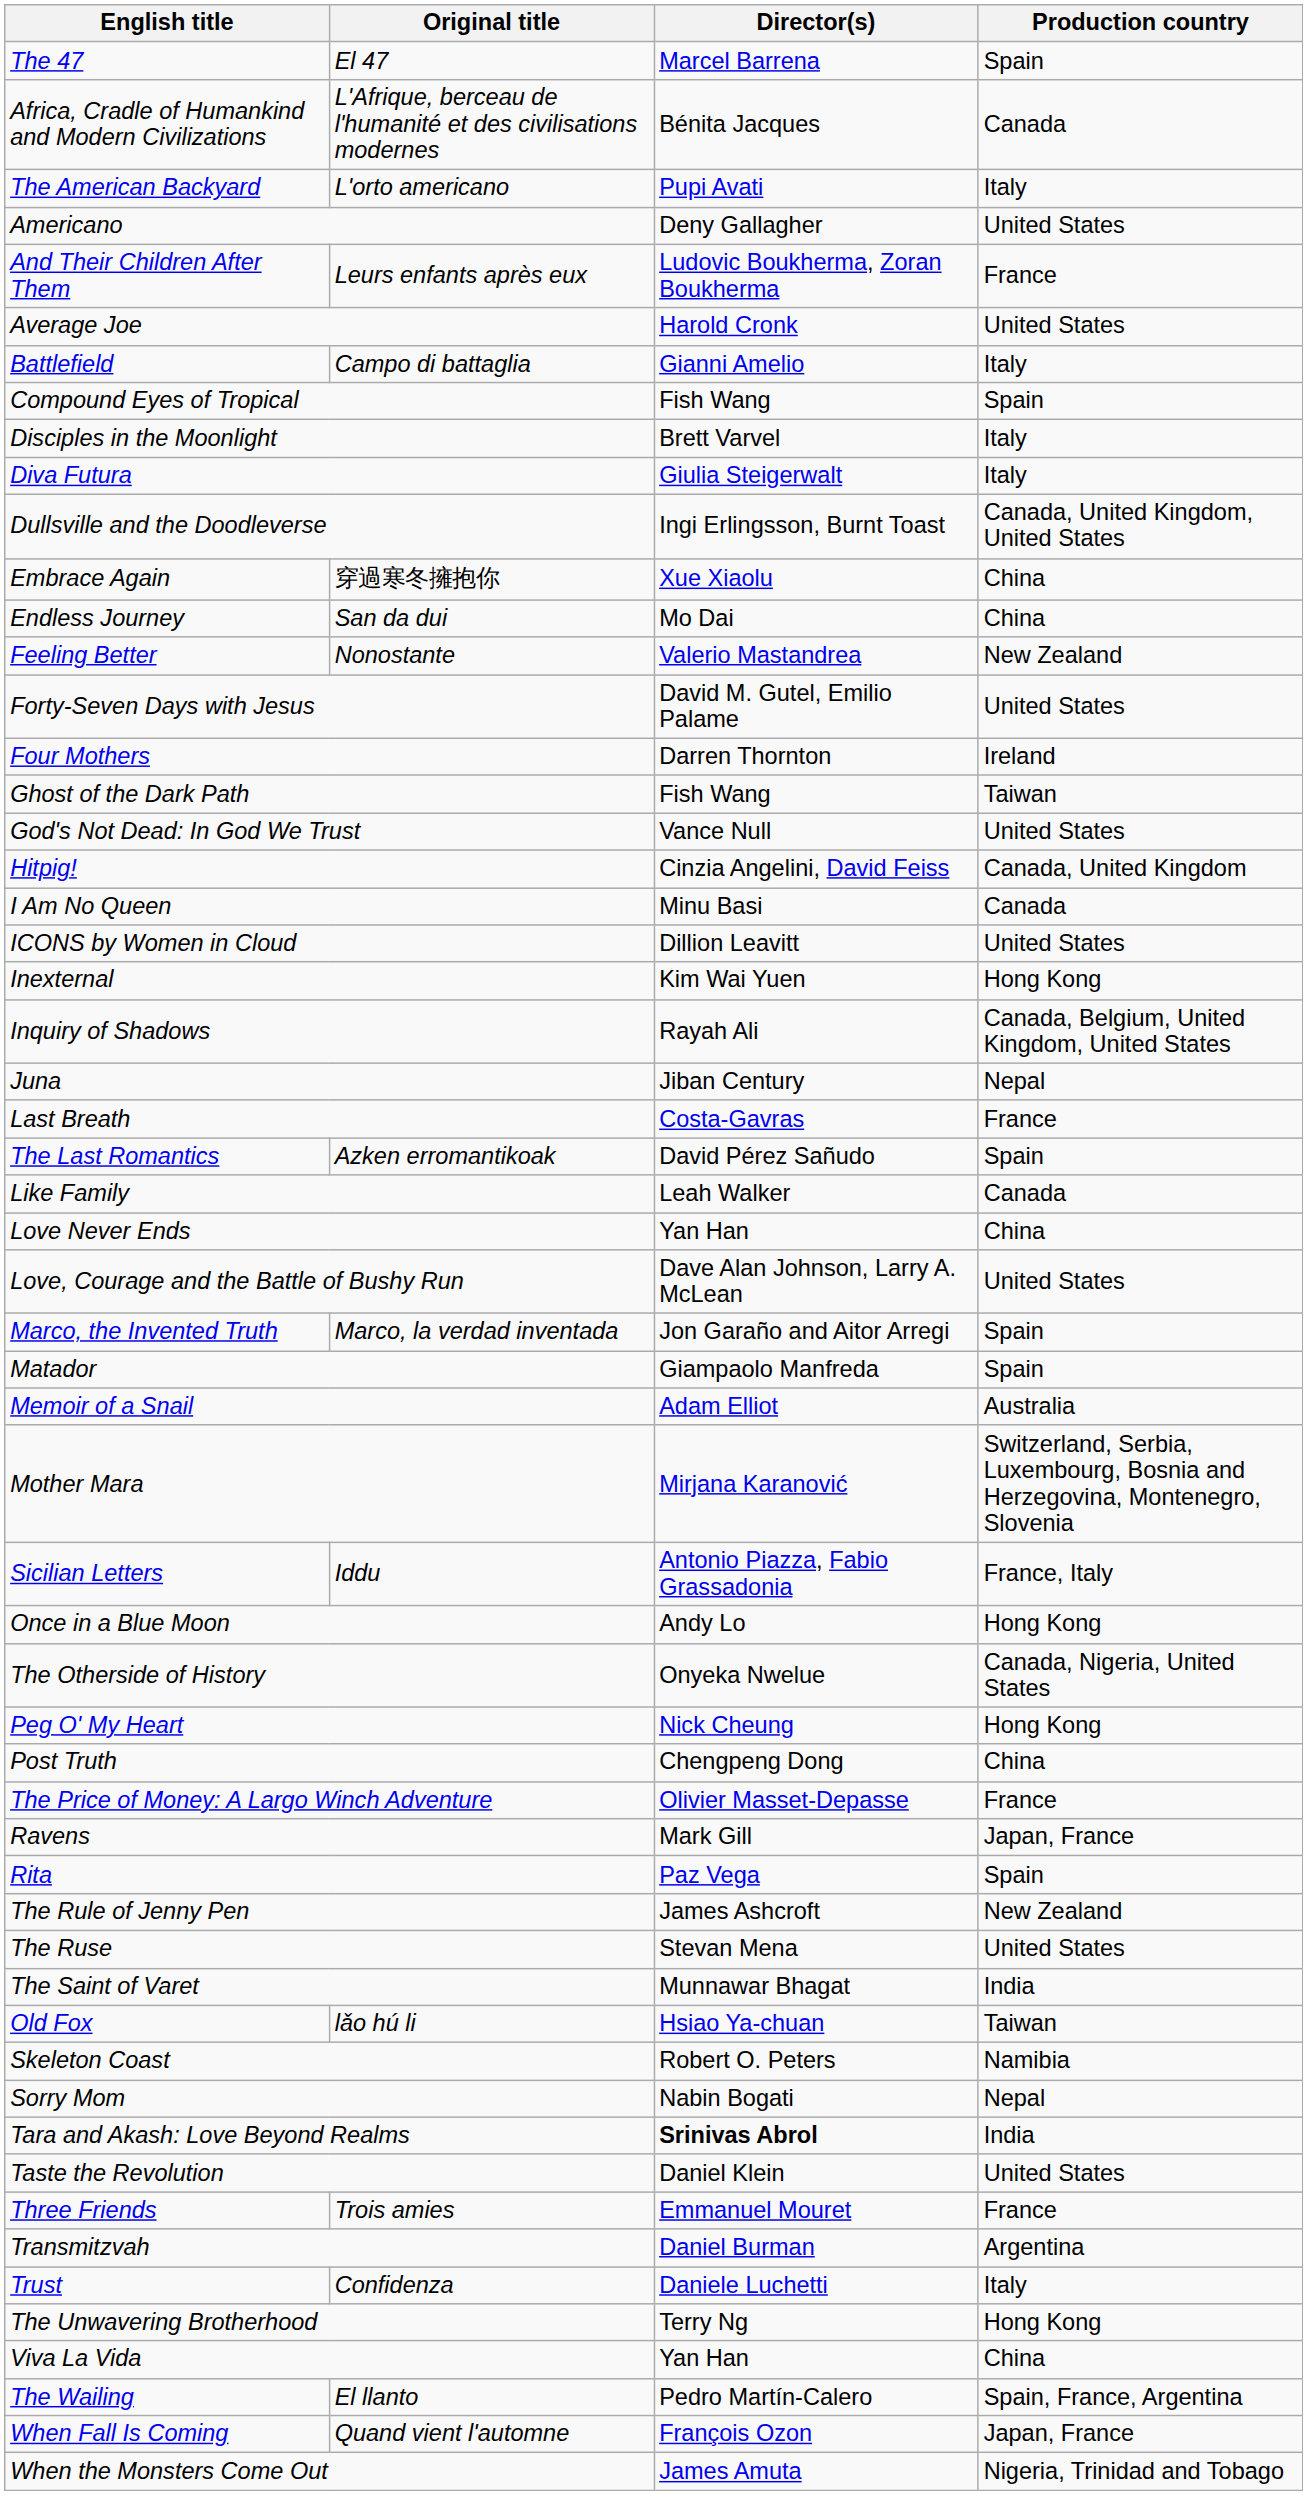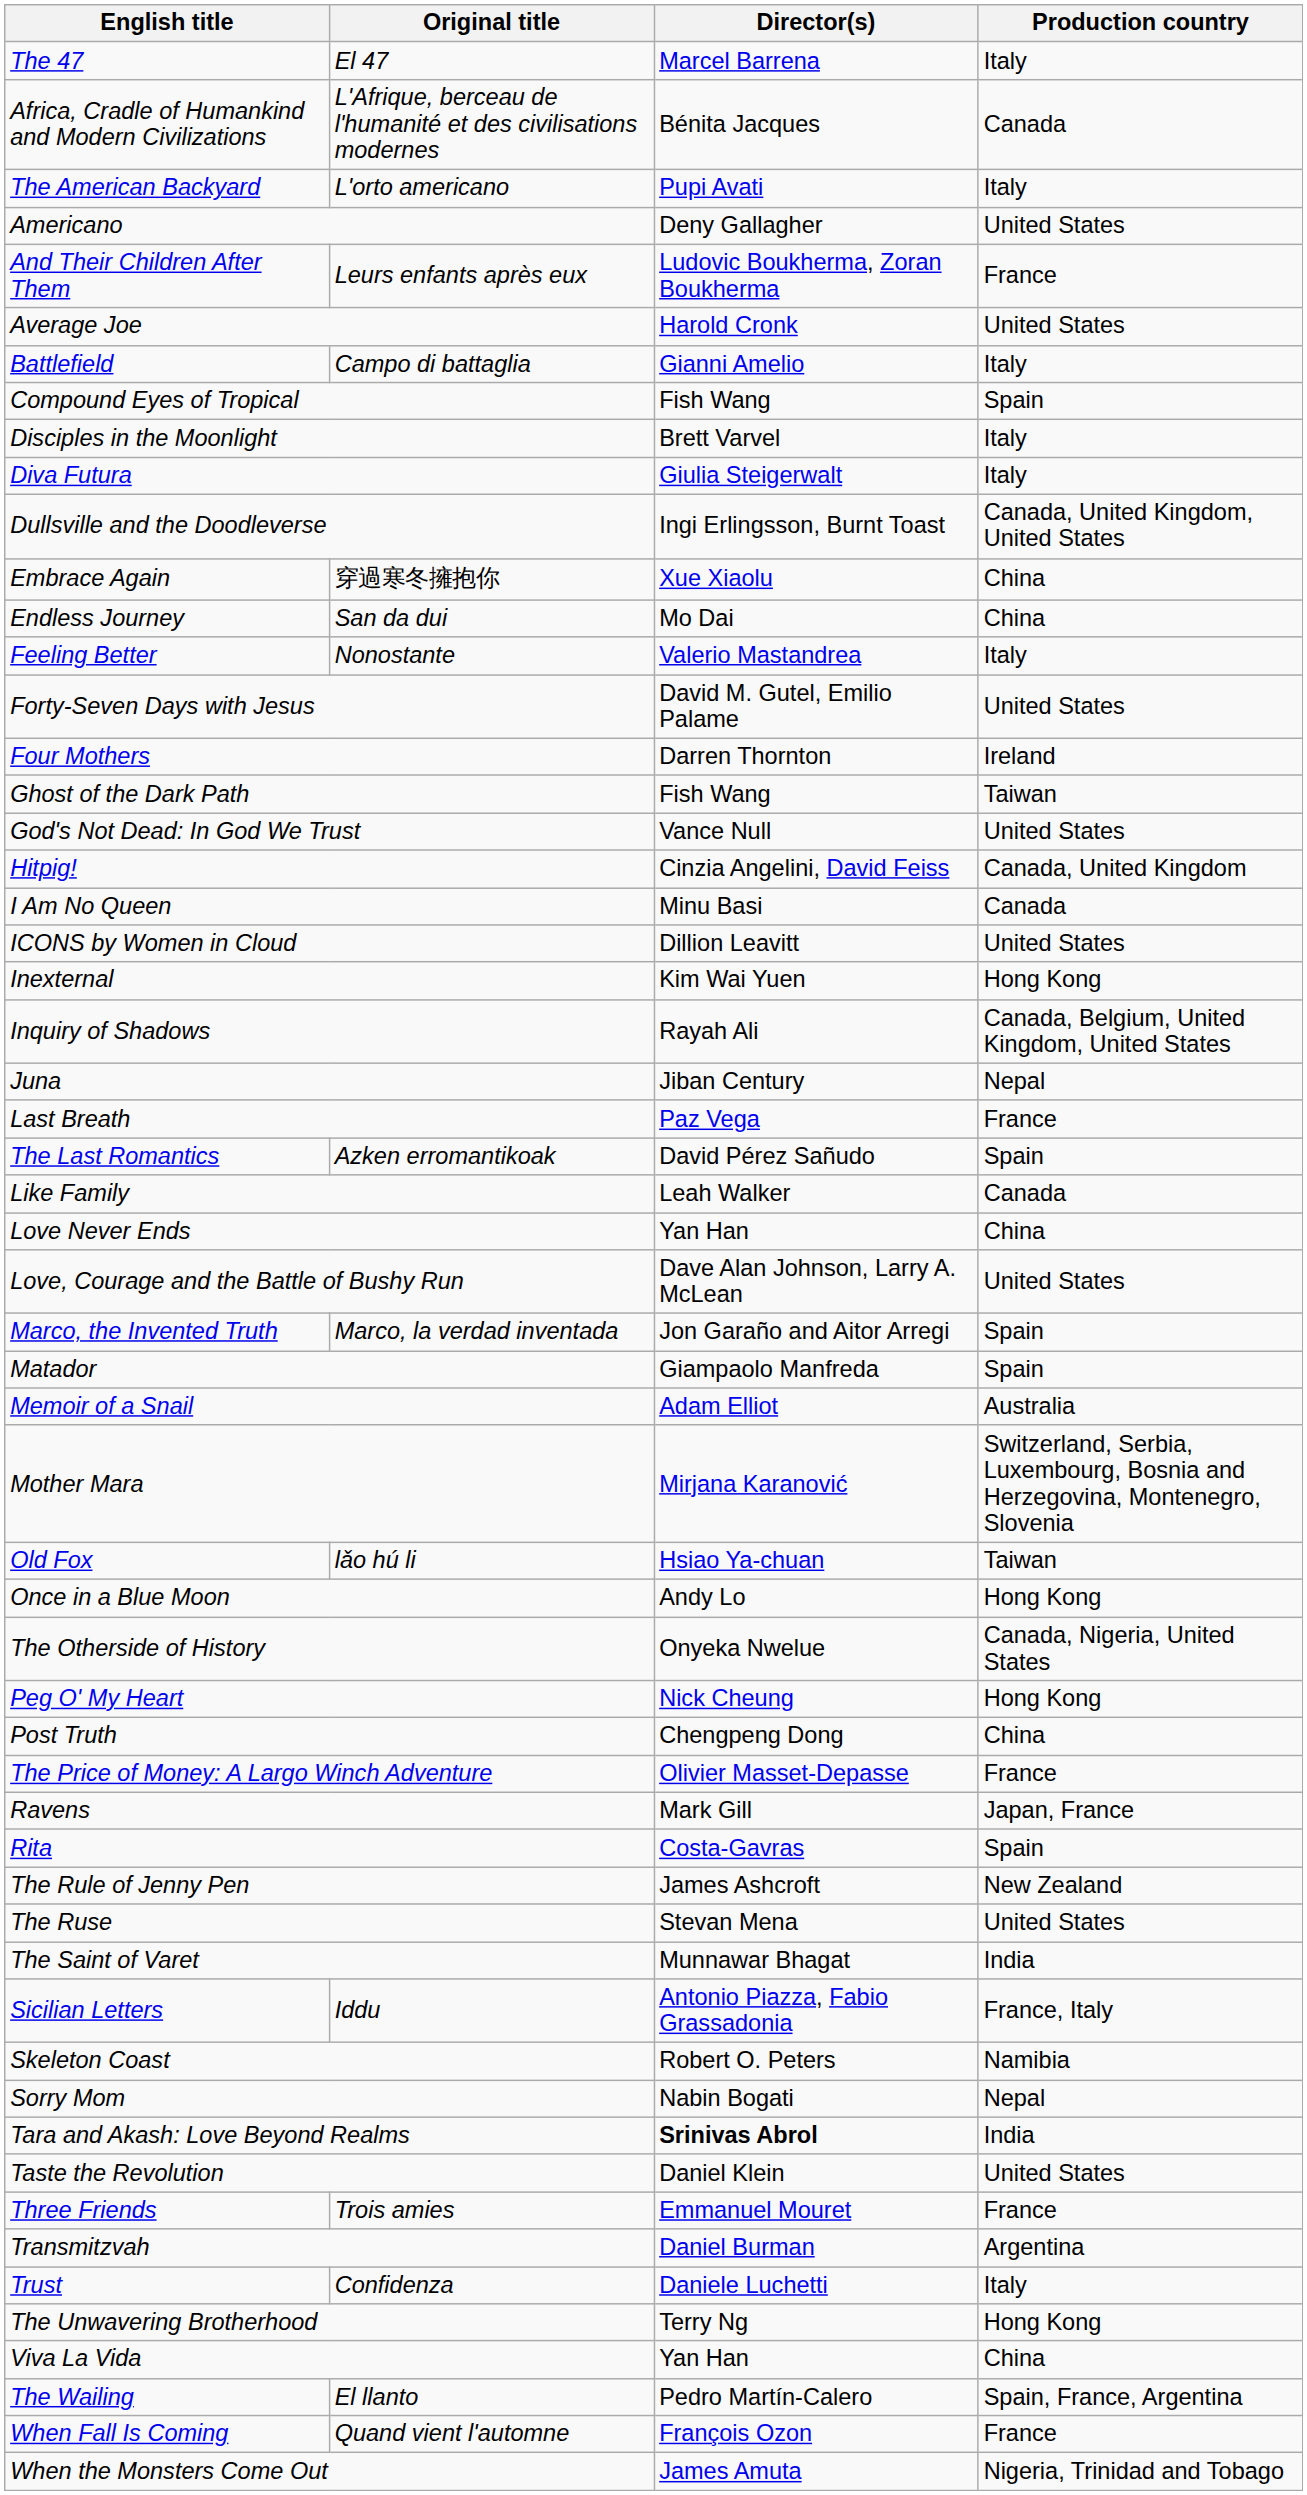The 47 | Production country: Spain -> Italy
Feeling Better | Production country: New Zealand -> Italy
Last Breath | Director(s): Costa-Gavras -> Paz Vega
rows swapped: Old Fox <-> Sicilian Letters
Rita | Director(s): Paz Vega -> Costa-Gavras
When Fall Is Coming | Production country: Japan, France -> France
